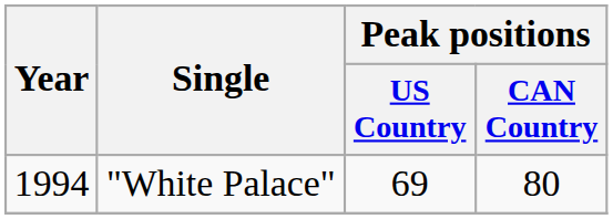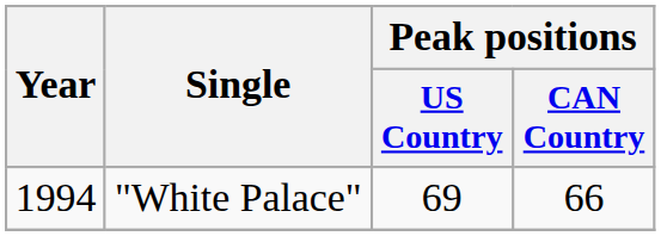"White Palace" | Peak positions / CAN Country: 80 -> 66
